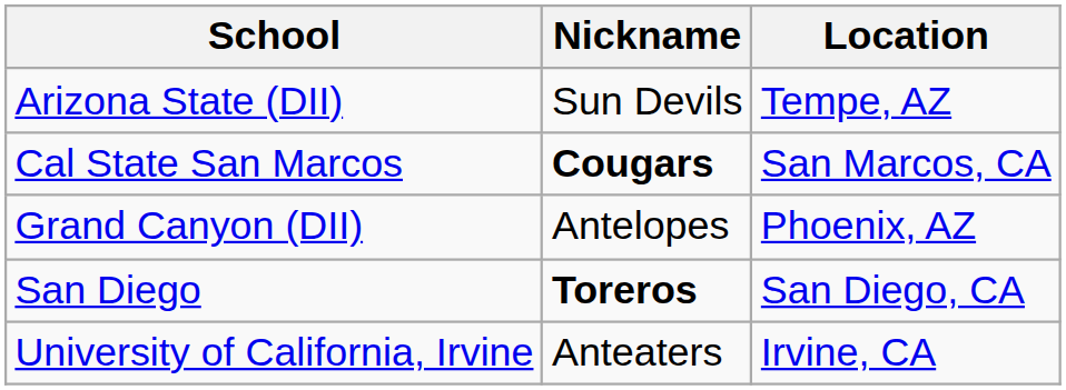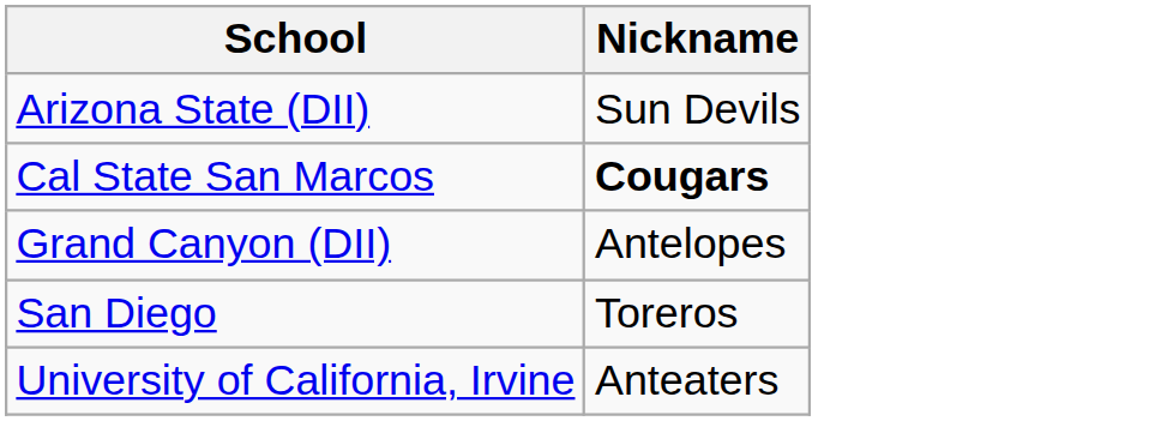- column: Location | Tempe, AZ | San Marcos, CA | Phoenix, AZ | San Diego, CA | Irvine, CA
San Diego | Nickname: bold -> normal
